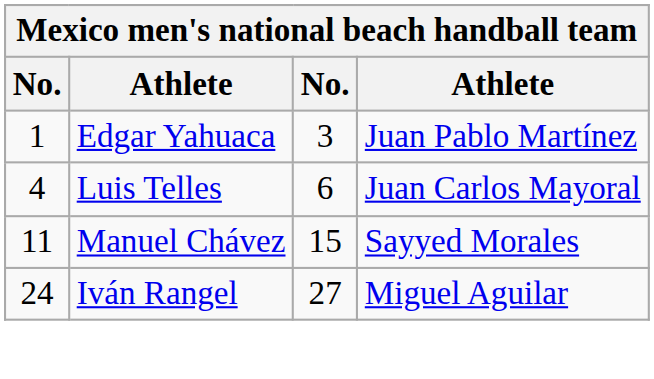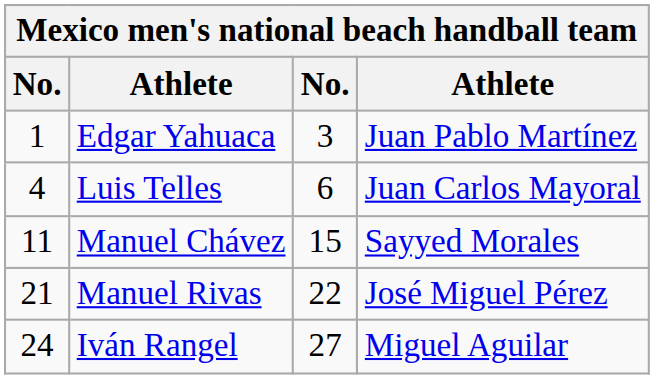+ row: 21 | Manuel Rivas | 22 | José Miguel Pérez
